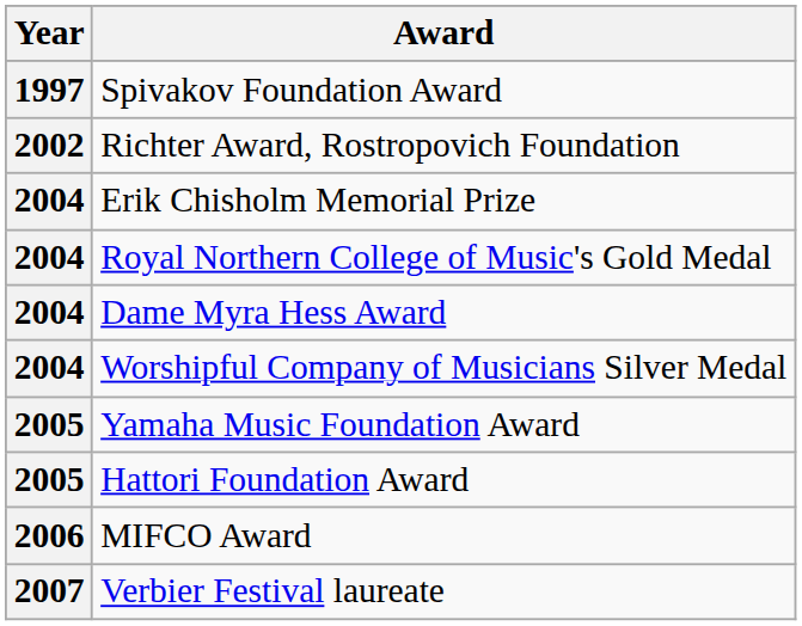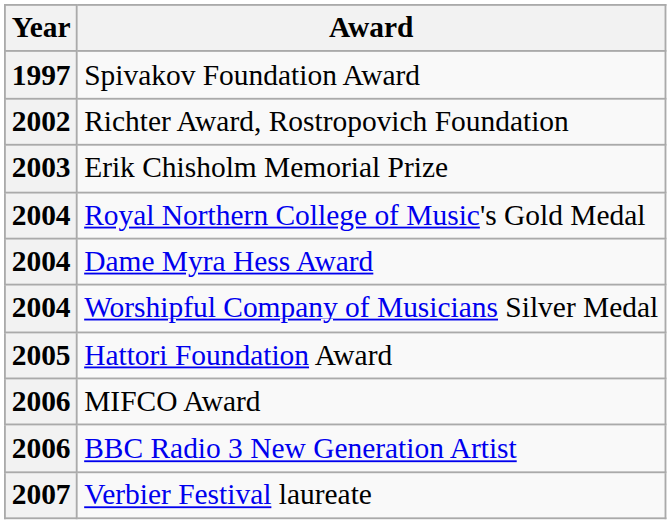Erik Chisholm Memorial Prize | Year: 2004 -> 2003
- row: 2005 | Yamaha Music Foundation Award
+ row: 2006 | BBC Radio 3 New Generation Artist
